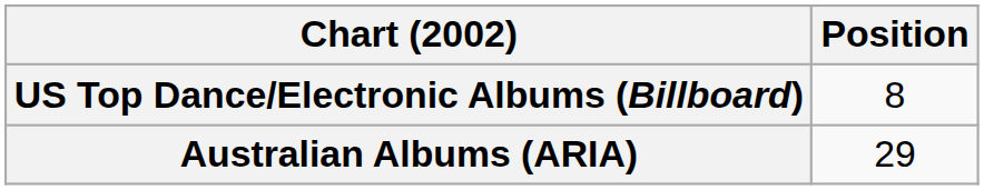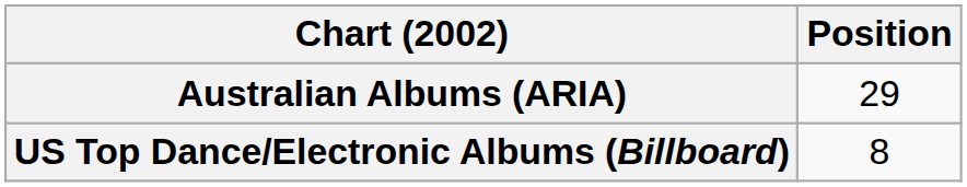rows swapped: Australian Albums (ARIA) <-> US Top Dance/Electronic Albums (Billboard)
